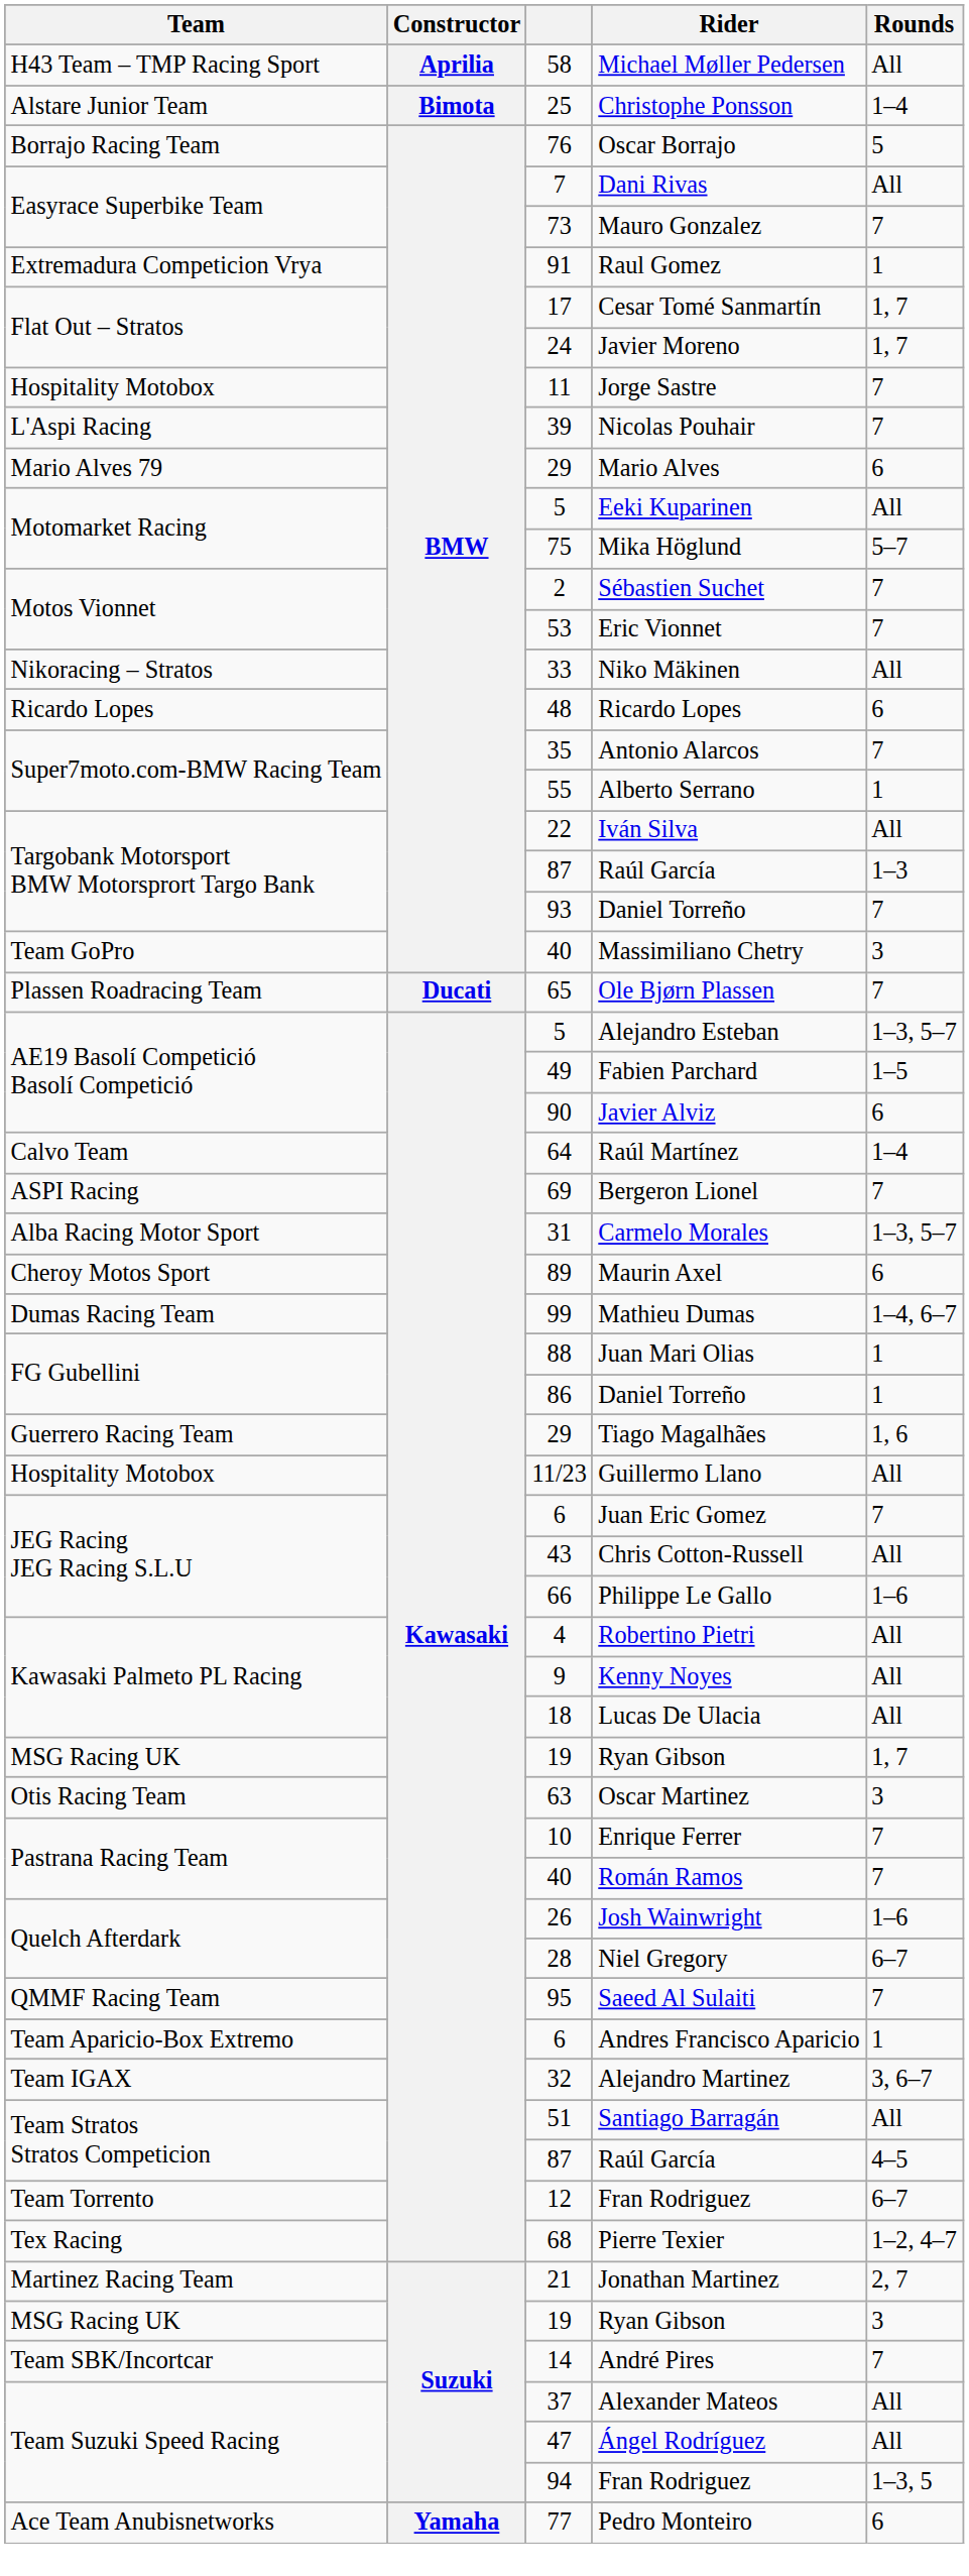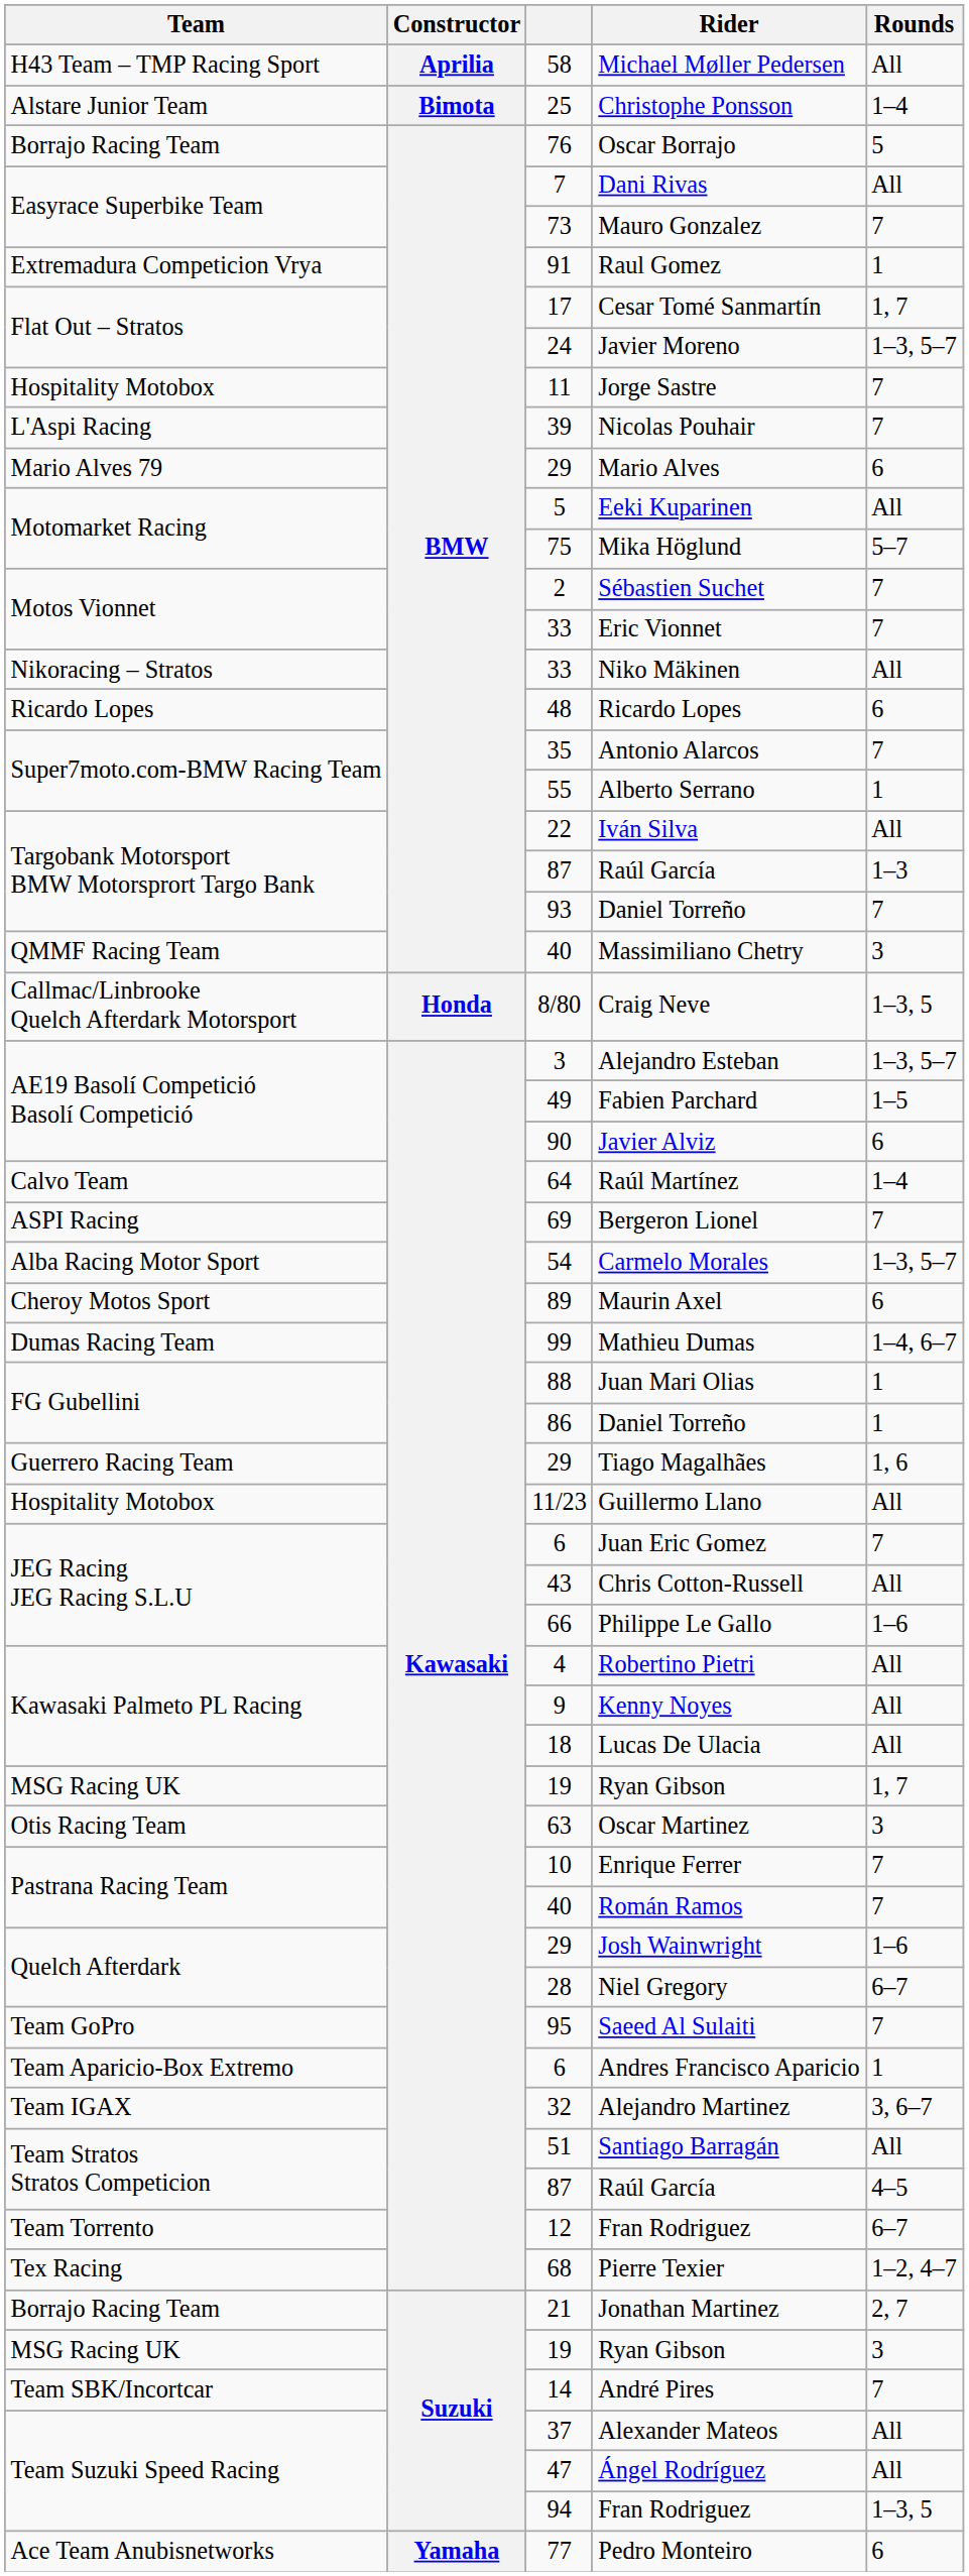Javier Moreno | Rounds: 1, 7 -> 1–3, 5–7
Eric Vionnet | column 3: 53 -> 33
Massimiliano Chetry | Team: Team GoPro -> QMMF Racing Team
- row: Plassen Roadracing Team | Ducati | 65 | Ole Bjørn Plassen | 7
+ row: Callmac/Linbrooke Quelch Afterdark Motorsport | Honda | 8/80 | Craig Neve | 1–3, 5
Alejandro Esteban | column 3: 5 -> 3
Carmelo Morales | column 3: 31 -> 54
Josh Wainwright | column 3: 26 -> 29
Saeed Al Sulaiti | Team: QMMF Racing Team -> Team GoPro
Jonathan Martinez | Team: Martinez Racing Team -> Borrajo Racing Team
